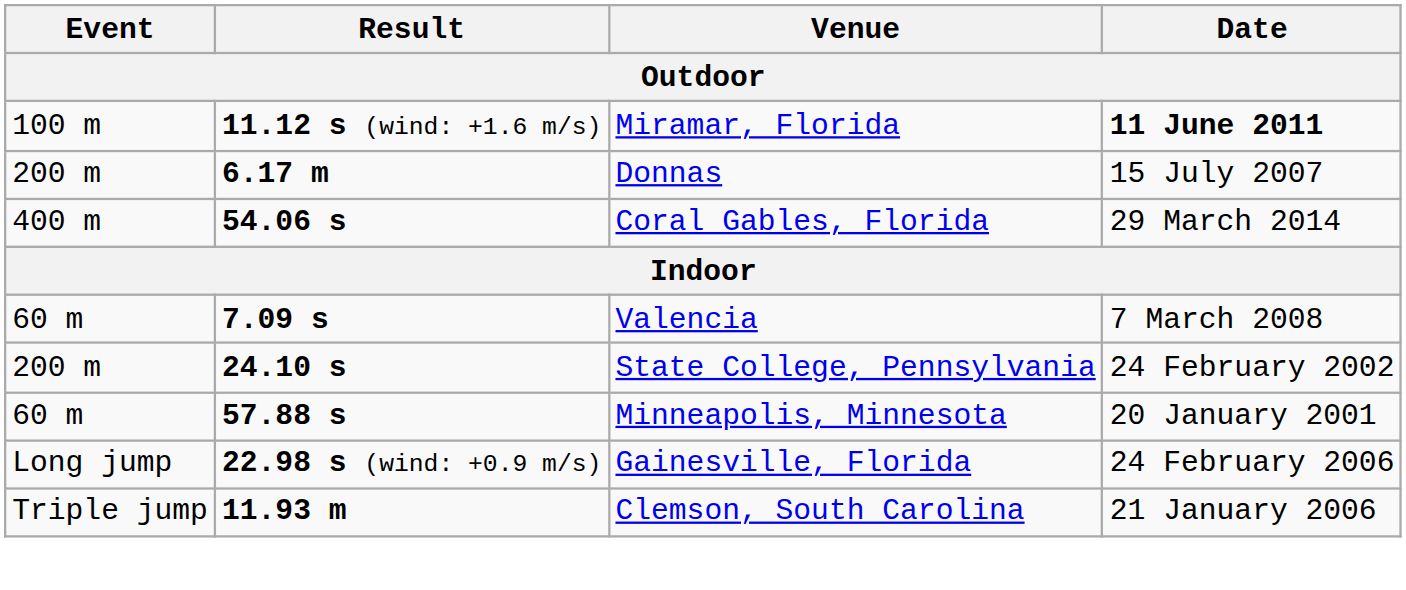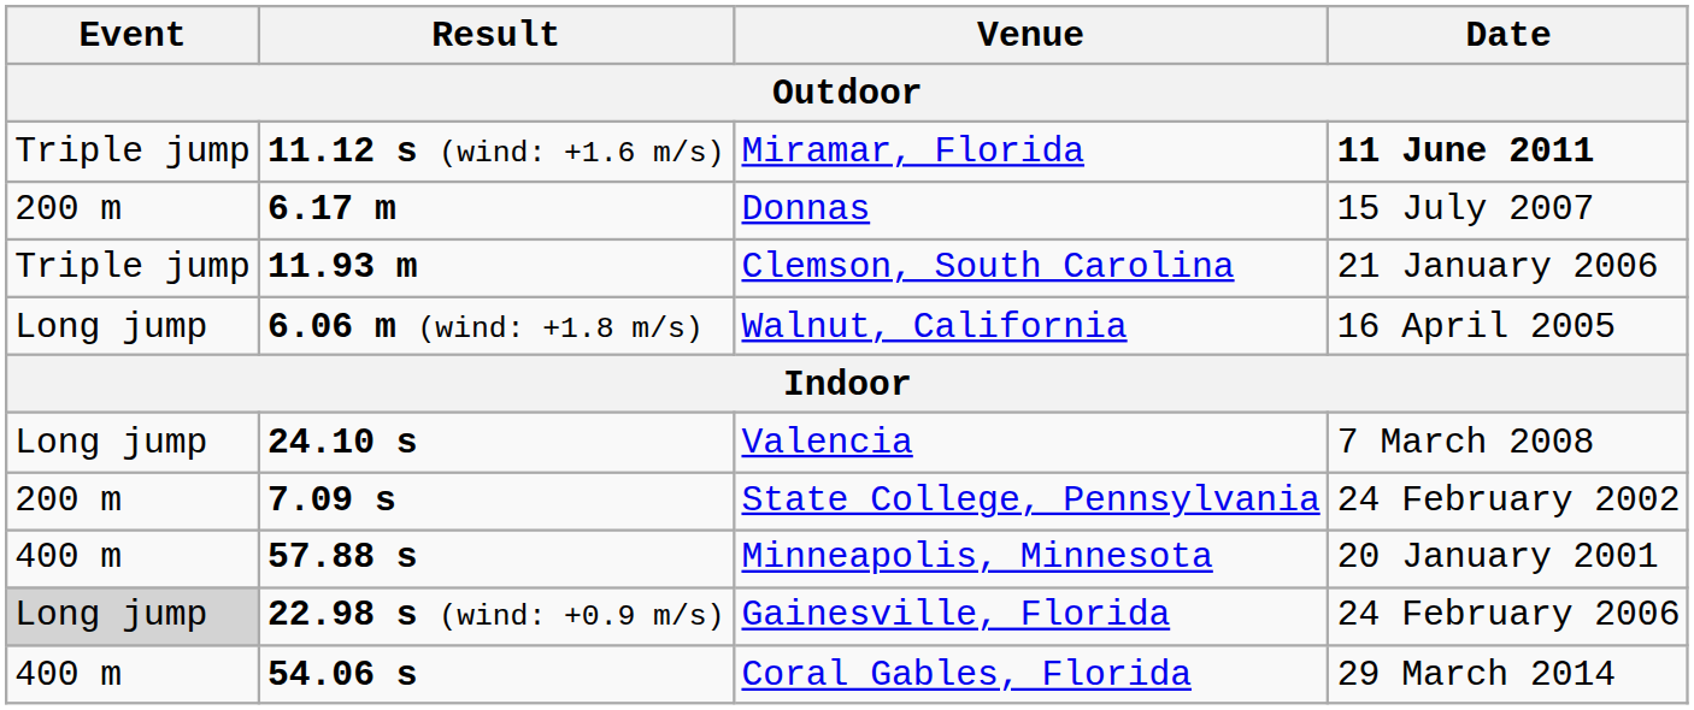Miramar, Florida | Event: 100 m -> Triple jump
rows swapped: Coral Gables, Florida <-> Clemson, South Carolina
+ row: Long jump | 6.06 m (wind: +1.8 m/s) | Walnut, California | 16 April 2005
Valencia | Event: 60 m -> Long jump
Valencia | Result: 7.09 s -> 24.10 s
State College, Pennsylvania | Result: 24.10 s -> 7.09 s
Minneapolis, Minnesota | Event: 60 m -> 400 m
Gainesville, Florida | Event: no background -> lightgrey background
